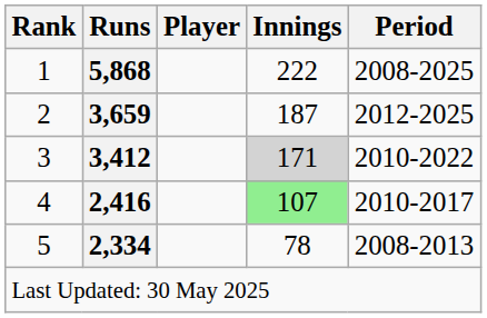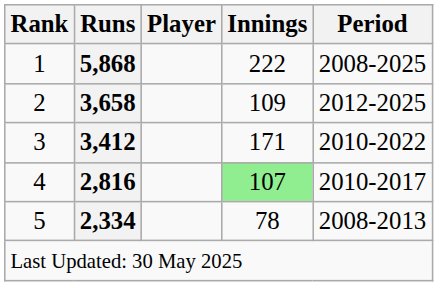2 | Runs: 3,659 -> 3,658
2 | Innings: 187 -> 109
3 | Innings: lightgrey background -> no background
4 | Runs: 2,416 -> 2,816
